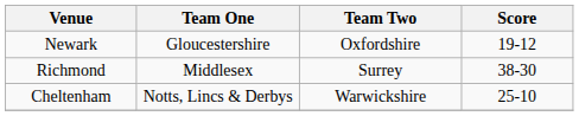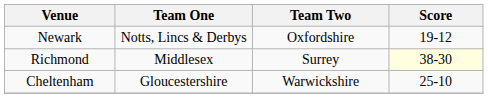Newark | Team One: Gloucestershire -> Notts, Lincs & Derbys
Richmond | Score: no background -> lightyellow background
Cheltenham | Team One: Notts, Lincs & Derbys -> Gloucestershire
